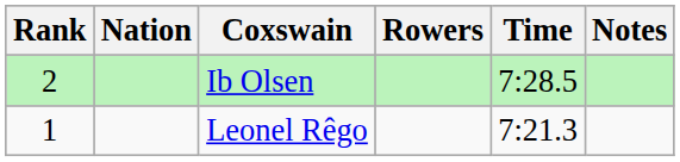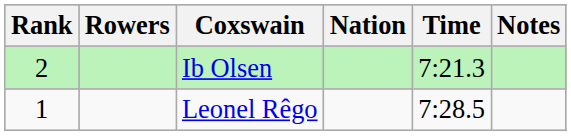columns swapped: Rowers <-> Nation
Ib Olsen | Time: 7:28.5 -> 7:21.3
Leonel Rêgo | Time: 7:21.3 -> 7:28.5
